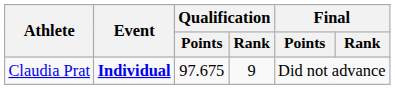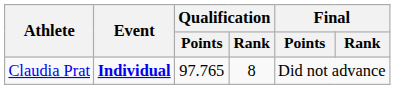Claudia Prat | Qualification / Points: 97.675 -> 97.765
Claudia Prat | Qualification / Rank: 9 -> 8
